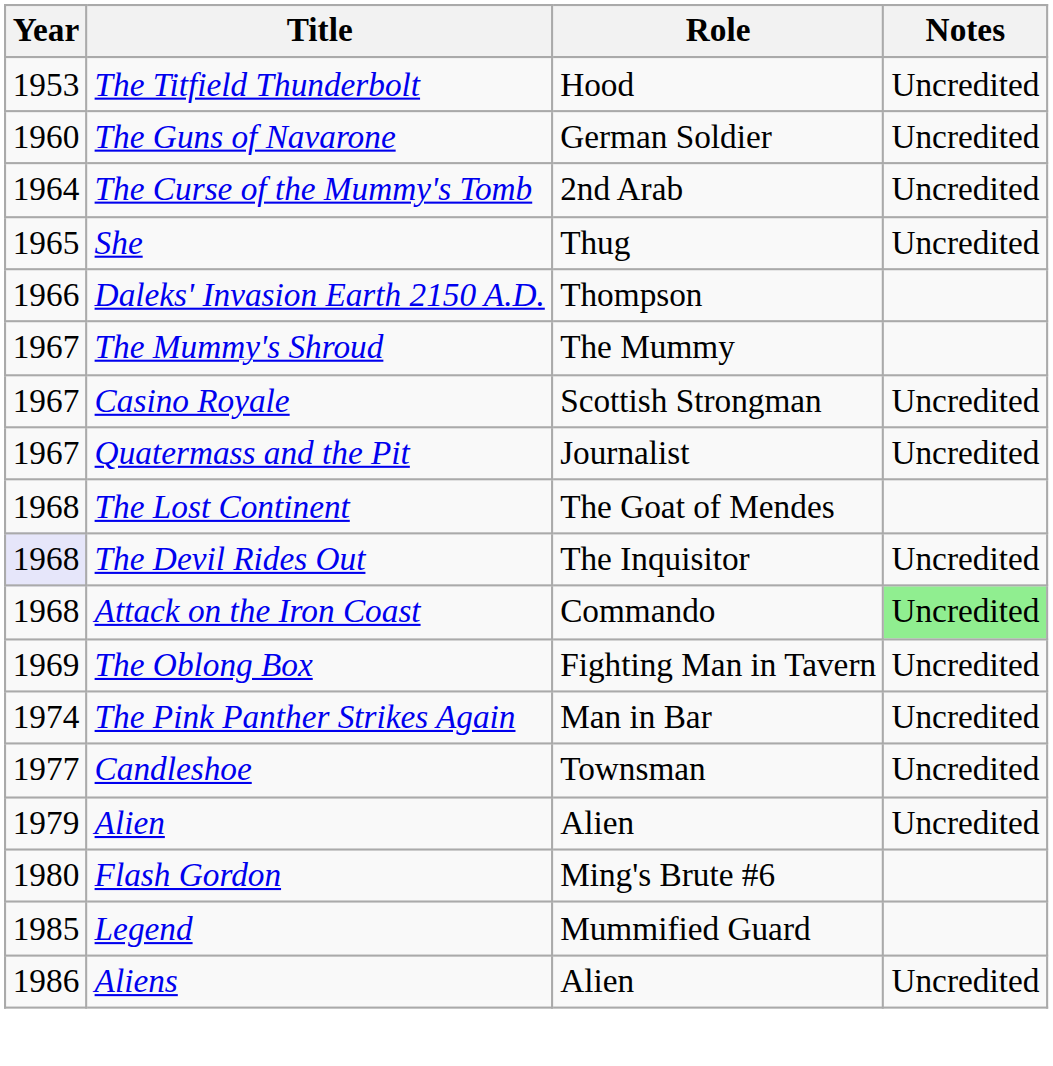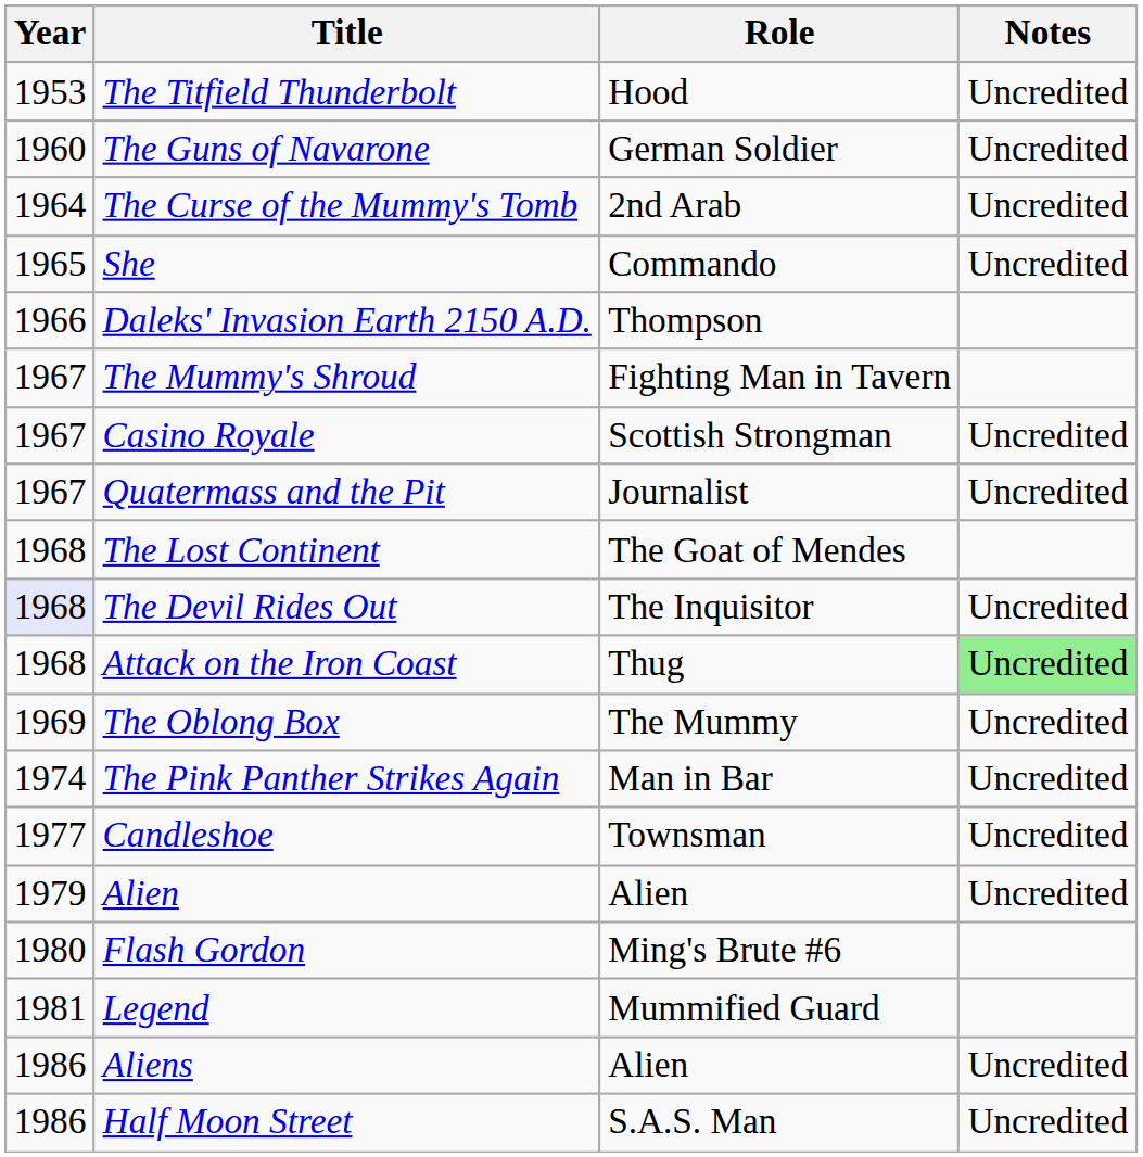She | Role: Thug -> Commando
The Mummy's Shroud | Role: The Mummy -> Fighting Man in Tavern
Attack on the Iron Coast | Role: Commando -> Thug
The Oblong Box | Role: Fighting Man in Tavern -> The Mummy
Legend | Year: 1985 -> 1981
+ row: 1986 | Half Moon Street | S.A.S. Man | Uncredited
